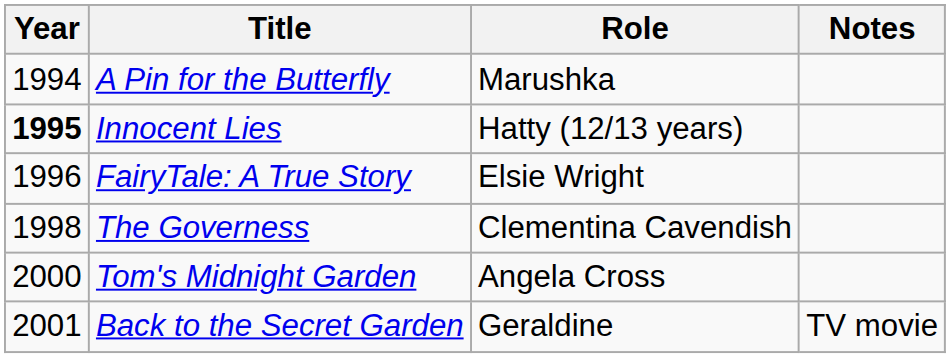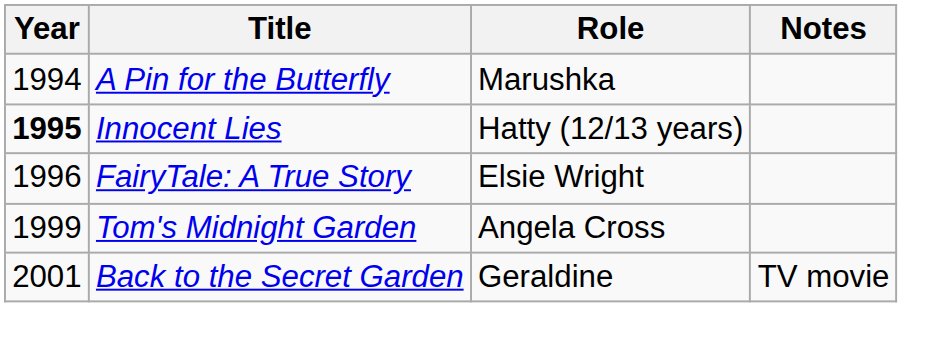- row: 1998 | The Governess | Clementina Cavendish
Tom's Midnight Garden | Year: 2000 -> 1999
